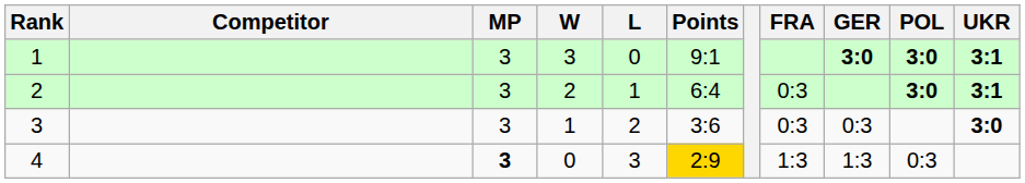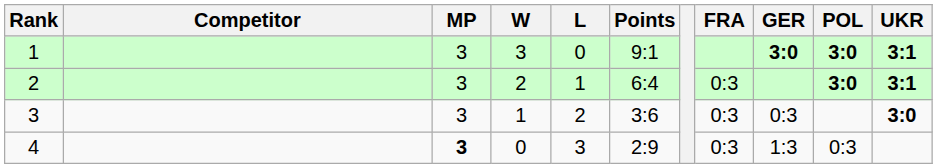4 | Points: gold background -> no background
4 | FRA: 1:3 -> 0:3
